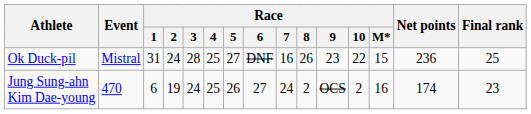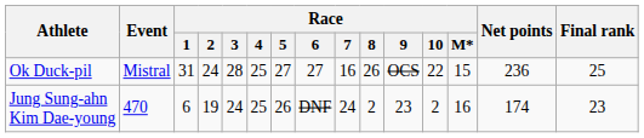Ok Duck-pil | Race / 6: DNF -> 27
Ok Duck-pil | Race / 9: 23 -> OCS
Jung Sung-ahn Kim Dae-young | Race / 6: 27 -> DNF
Jung Sung-ahn Kim Dae-young | Race / 9: OCS -> 23
